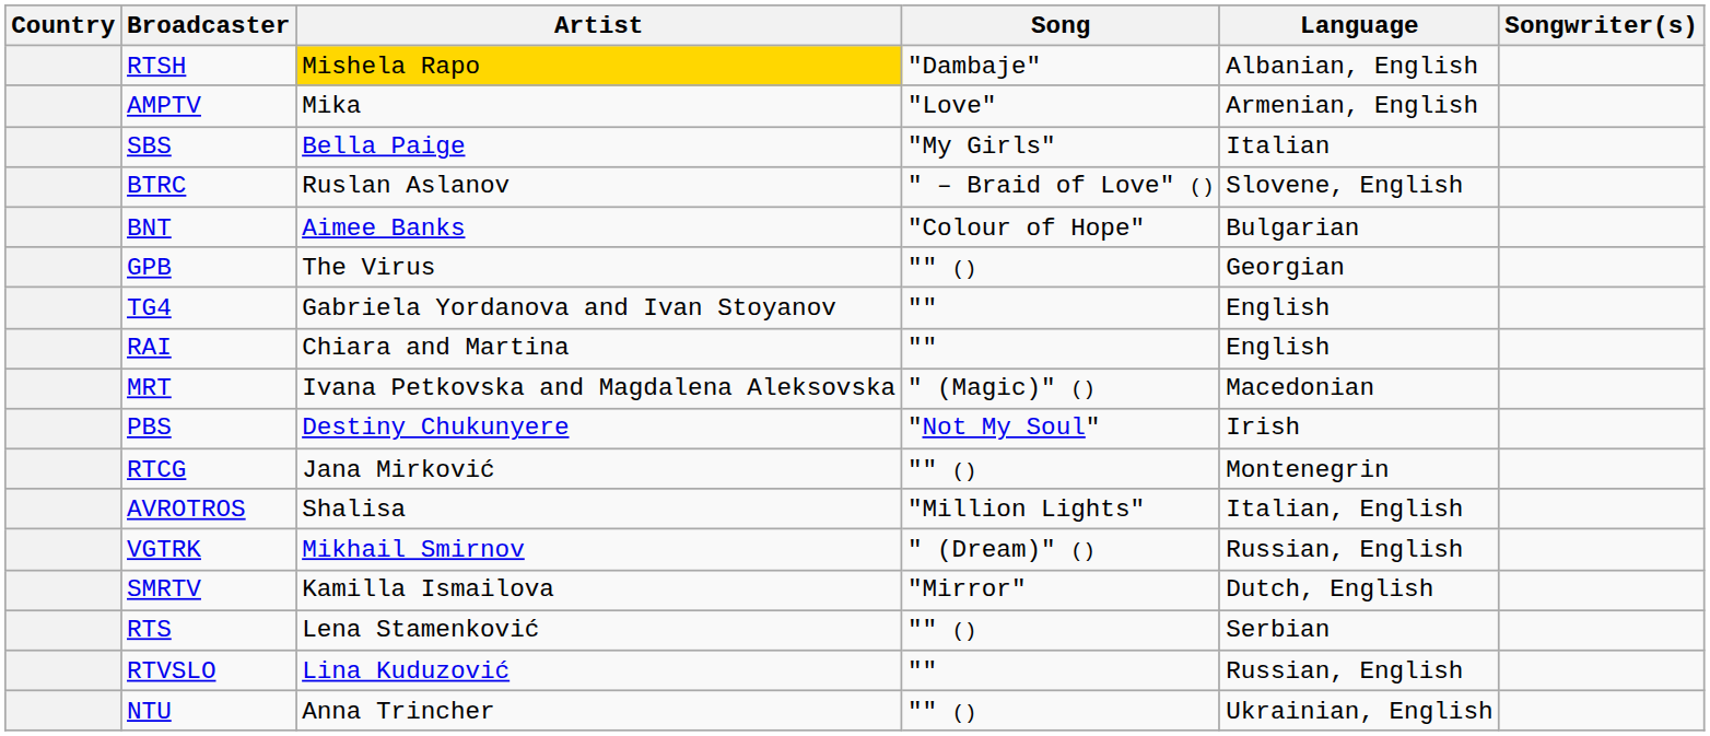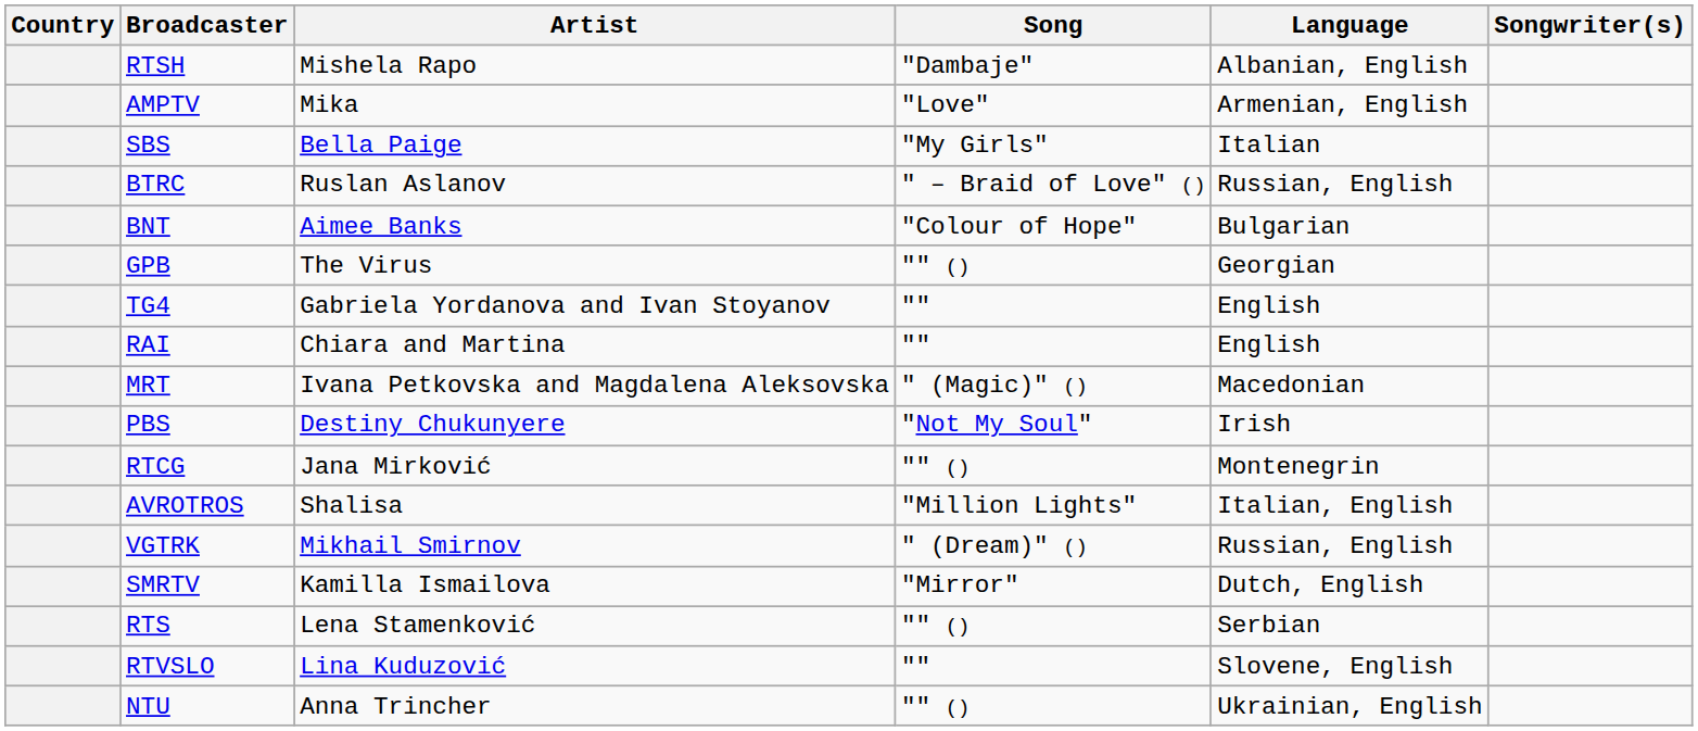RTSH | Artist: gold background -> no background
BTRC | Language: Slovene, English -> Russian, English
RTVSLO | Language: Russian, English -> Slovene, English
